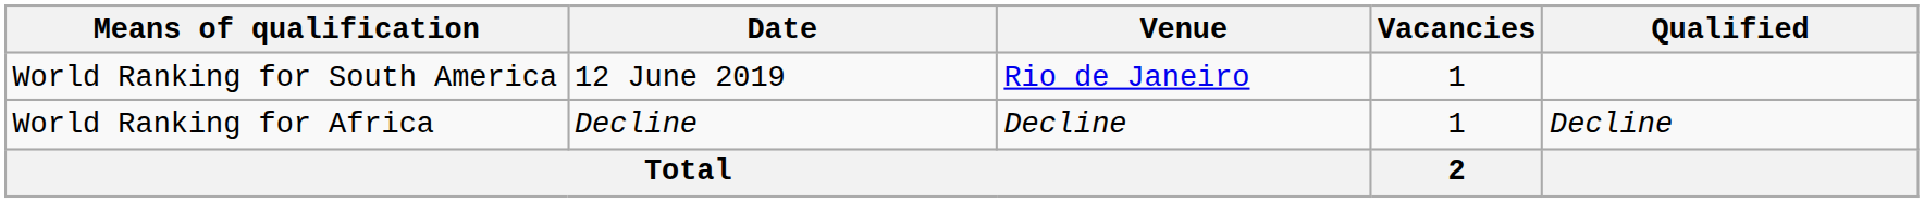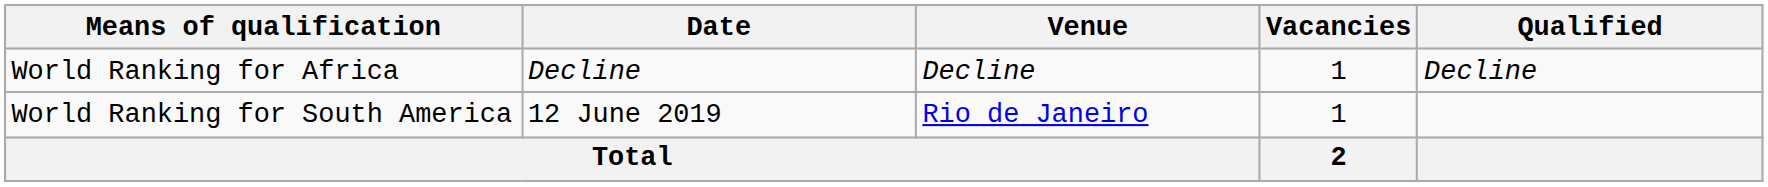rows swapped: World Ranking for Africa <-> World Ranking for South America
